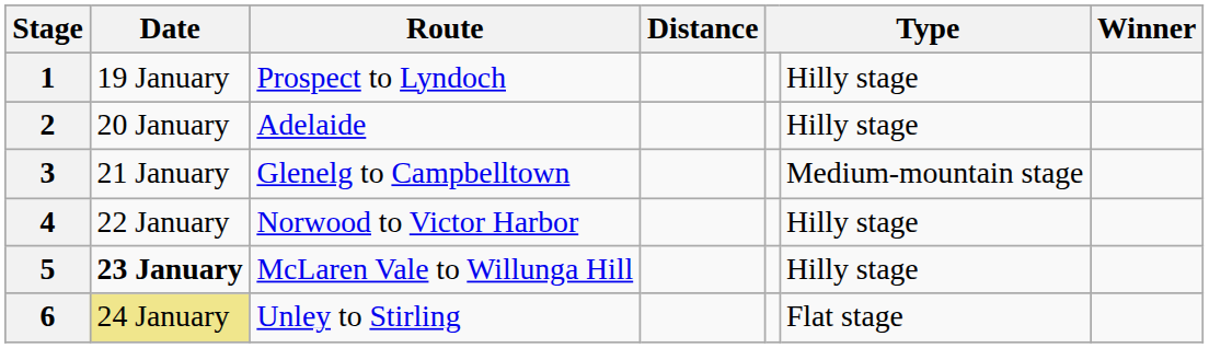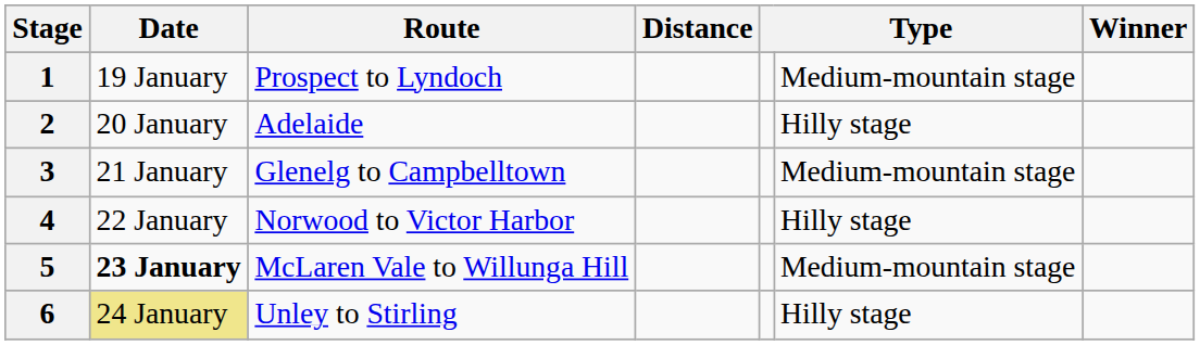1 | column 6: Hilly stage -> Medium-mountain stage
5 | column 6: Hilly stage -> Medium-mountain stage
6 | column 6: Flat stage -> Hilly stage
